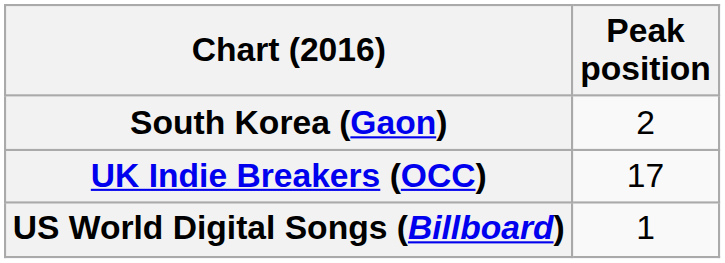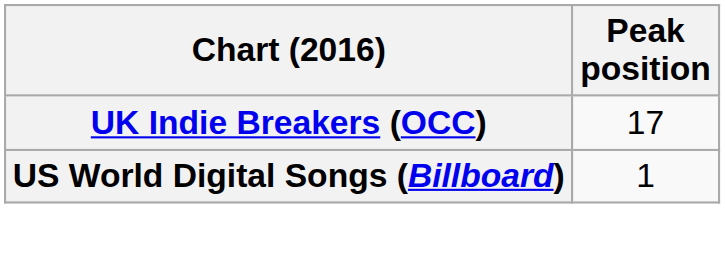- row: South Korea (Gaon) | 2
